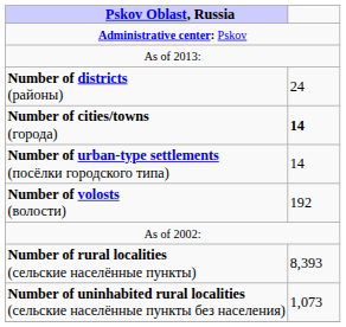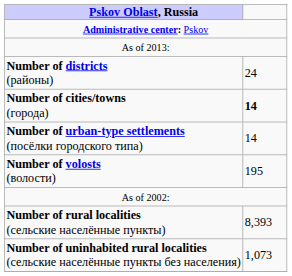Number of volosts (волости) | column 2: 192 -> 195
